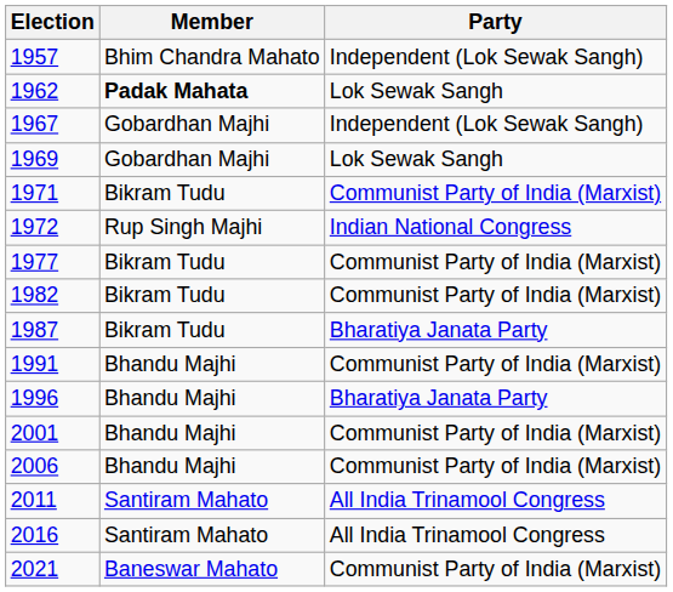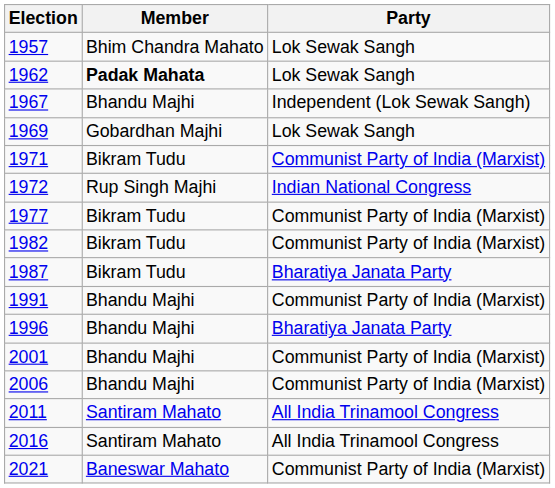1957 | column 3: Independent (Lok Sewak Sangh) -> Lok Sewak Sangh
1967 | Member: Gobardhan Majhi -> Bhandu Majhi
